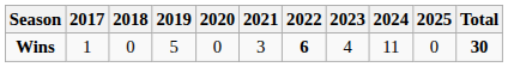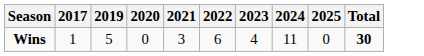- column: 2018 | 0
Wins | 2022: bold -> normal
